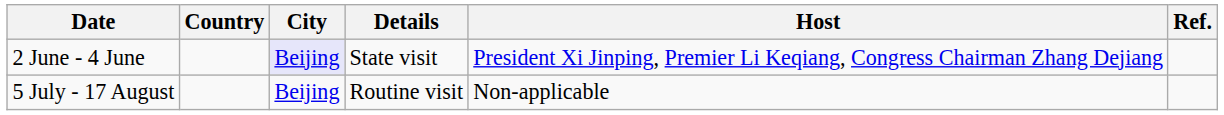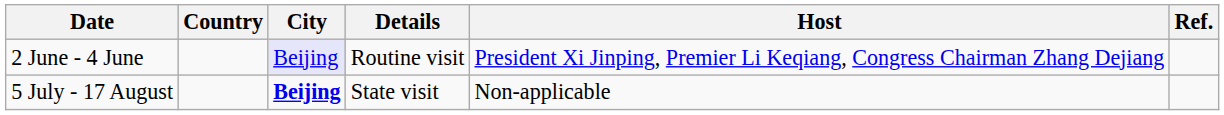2 June - 4 June | Details: State visit -> Routine visit
5 July - 17 August | City: normal -> bold
5 July - 17 August | Details: Routine visit -> State visit
